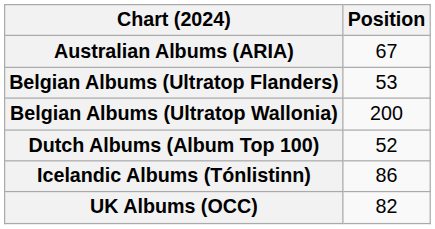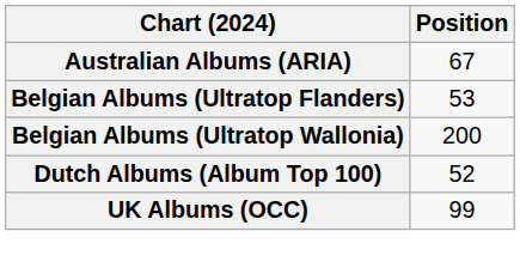- row: Icelandic Albums (Tónlistinn) | 86
UK Albums (OCC) | Position: 82 -> 99
